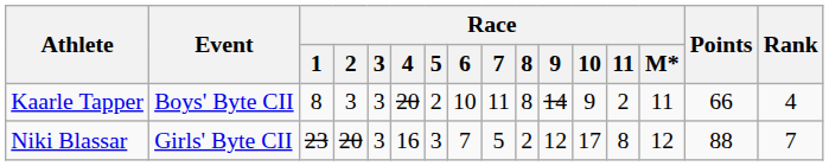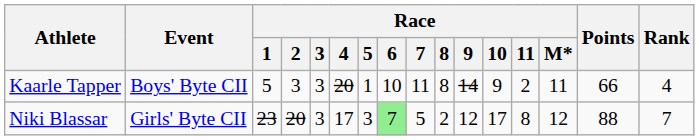Kaarle Tapper | Race / 1: 8 -> 5
Kaarle Tapper | Race / 5: 2 -> 1
Niki Blassar | Race / 4: 16 -> 17
Niki Blassar | Race / 6: no background -> lightgreen background
